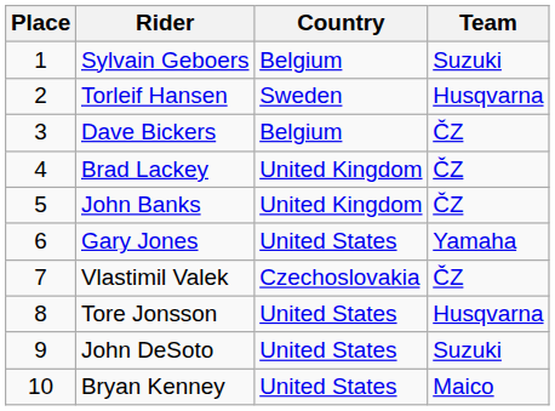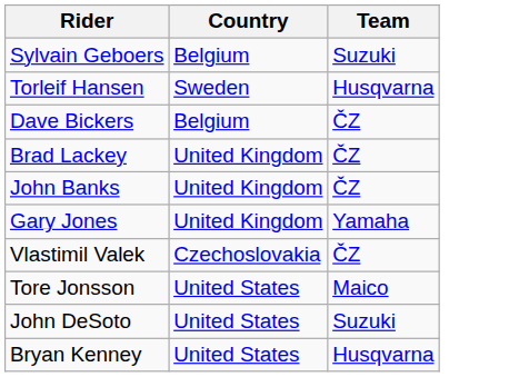- column: Place | 1 | 2 | 3 | 4 | 5 | 6 | 7 | 8 | 9 | 10
Gary Jones | Country: United States -> United Kingdom
Tore Jonsson | Team: Husqvarna -> Maico
Bryan Kenney | Team: Maico -> Husqvarna
